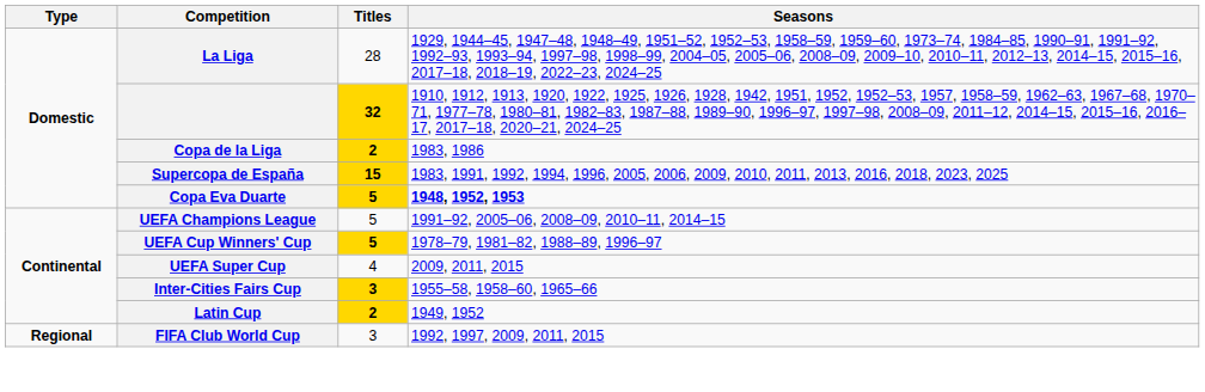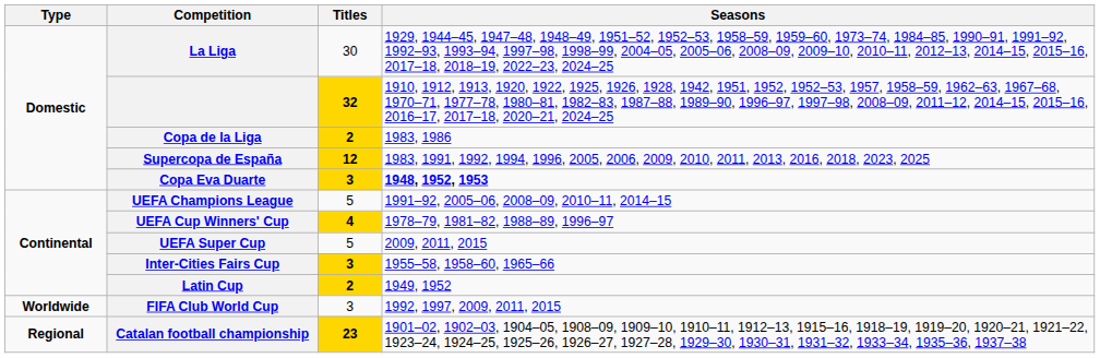La Liga | Titles: 28 -> 30
Supercopa de España | Titles: 15 -> 12
Copa Eva Duarte | Titles: 5 -> 3
UEFA Cup Winners' Cup | Titles: 5 -> 4
UEFA Super Cup | Titles: 4 -> 5
FIFA Club World Cup | Type: Regional -> Worldwide
+ row: Regional | Catalan football championship | 23 | 1901–02, 1902–03, 1904–05, 1908–09, 1909–10, 1910–11, 1912–13, 1915–16, 1918–19, 1919–20, 1920–21, 1921–22, 1923–24, 1924–25, 1925–26, 1926–27, 1927–28, 1929–30, 1930–31, 1931–32, 1933–34, 1935–36, 1937–38
